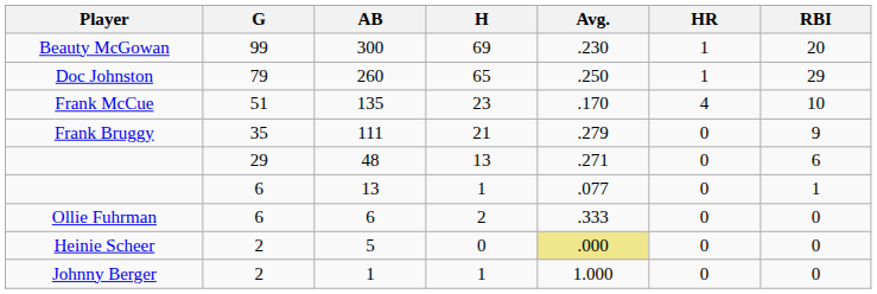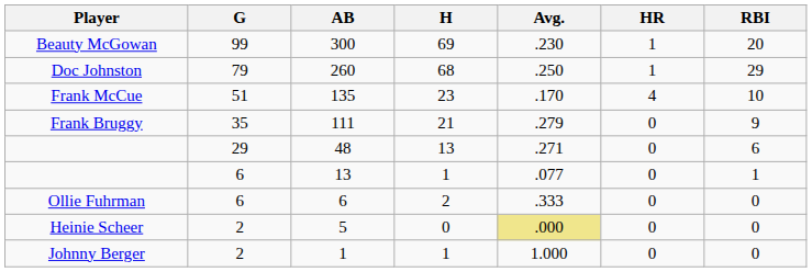260 | H: 65 -> 68
